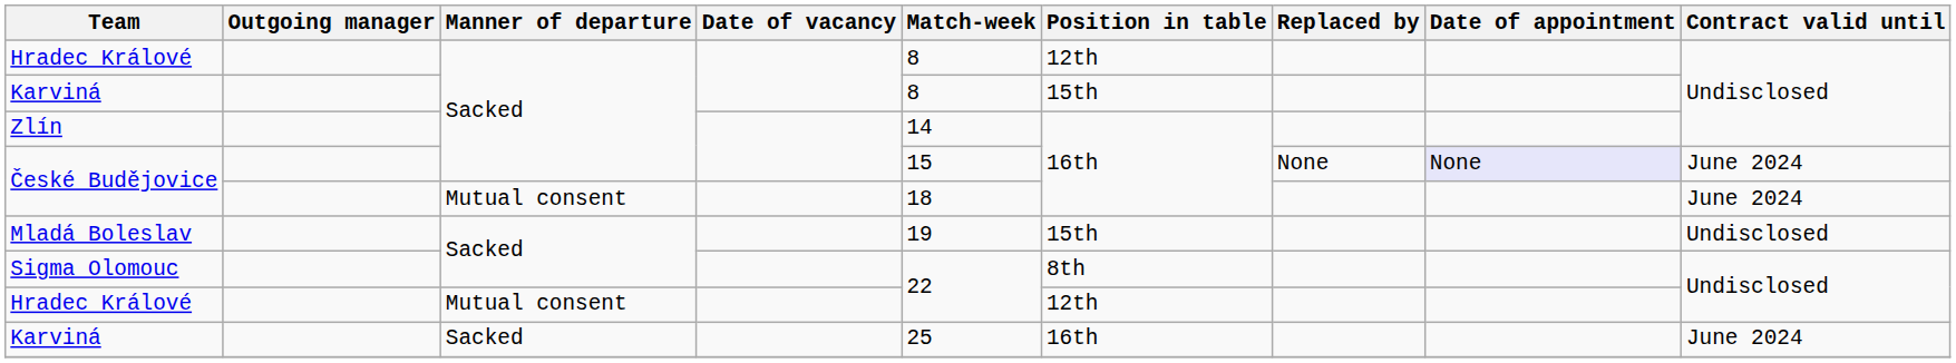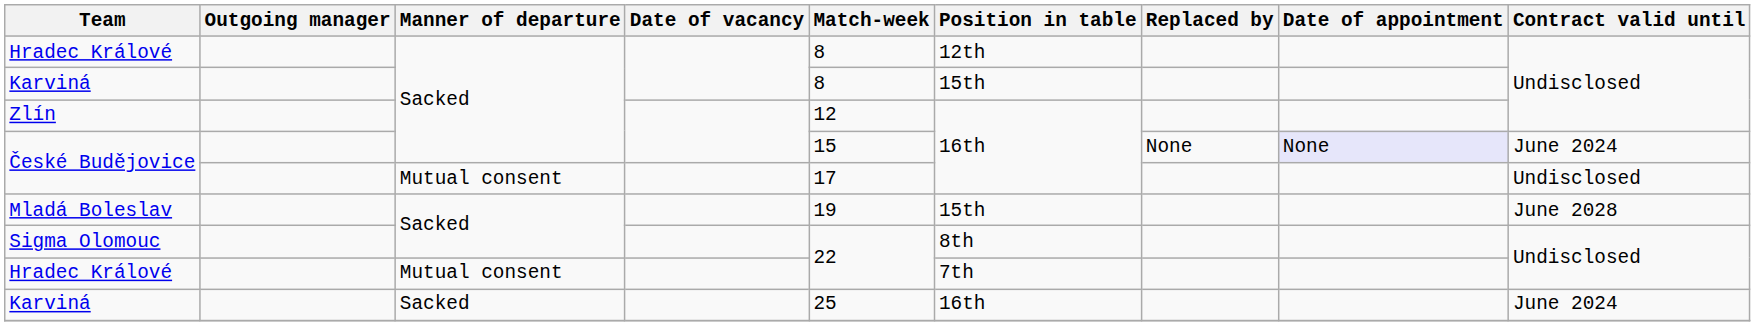Zlín | Match-week: 14 -> 12
České Budějovice / Mutual consent | Match-week: 18 -> 17
České Budějovice / Mutual consent | Contract valid until: June 2024 -> Undisclosed
Mladá Boleslav | Contract valid until: Undisclosed -> June 2028
Hradec Králové / Mutual consent | Position in table: 12th -> 7th
